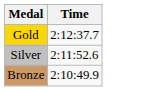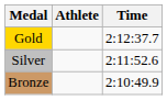+ column: Athlete
